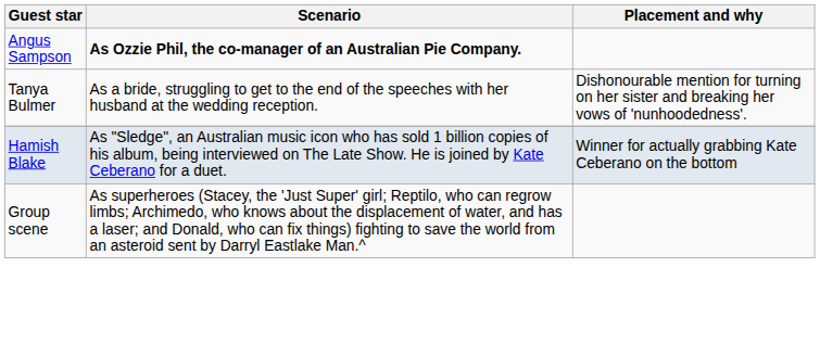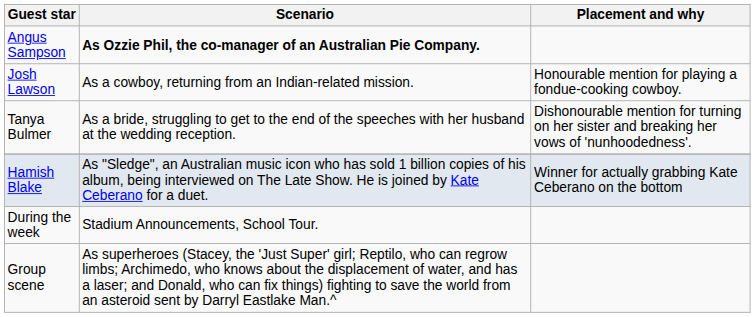+ row: Josh Lawson | As a cowboy, returning from an Indian-related mission. | Honourable mention for playing a fondue-cooking cowboy.
+ row: During the week | Stadium Announcements, School Tour.
